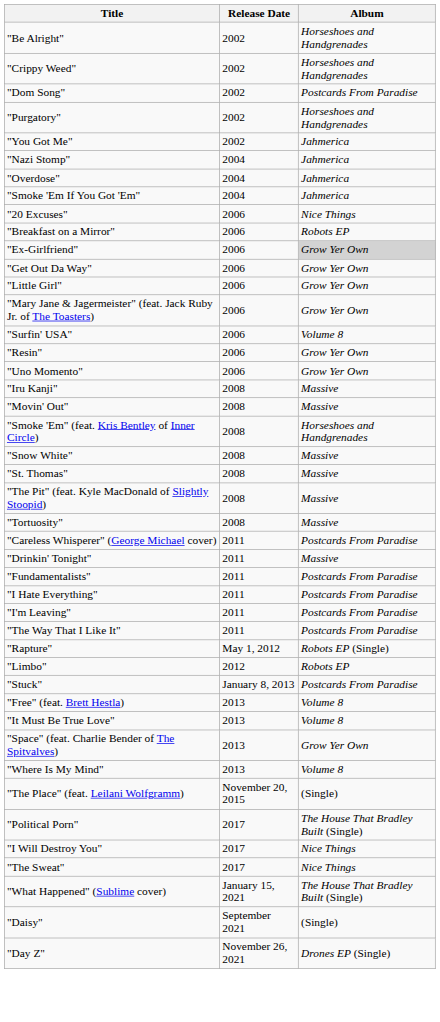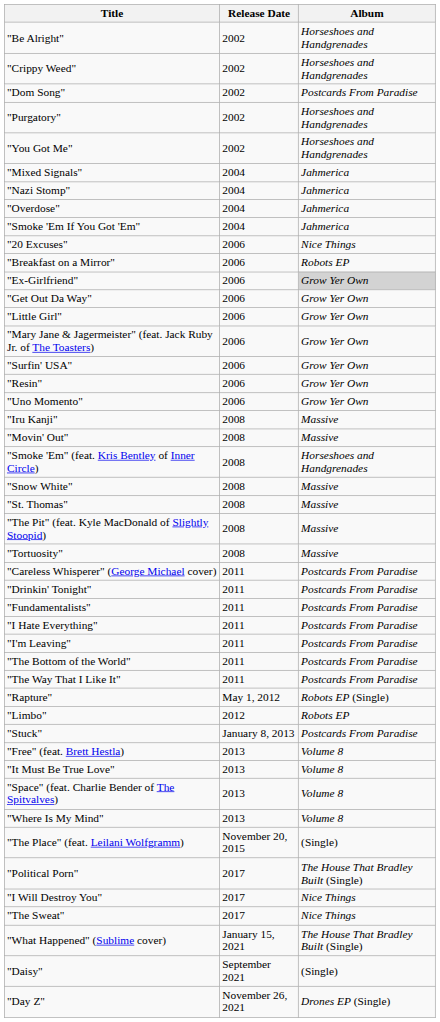"You Got Me" | Album: Jahmerica -> Horseshoes and Handgrenades
+ row: "Mixed Signals" | 2004 | Jahmerica
"Surfin' USA" | Album: Volume 8 -> Grow Yer Own
"Drinkin' Tonight" | Album: Massive -> Postcards From Paradise
+ row: "The Bottom of the World" | 2011 | Postcards From Paradise
"Space" (feat. Charlie Bender of The Spitvalves) | Album: Grow Yer Own -> Volume 8
